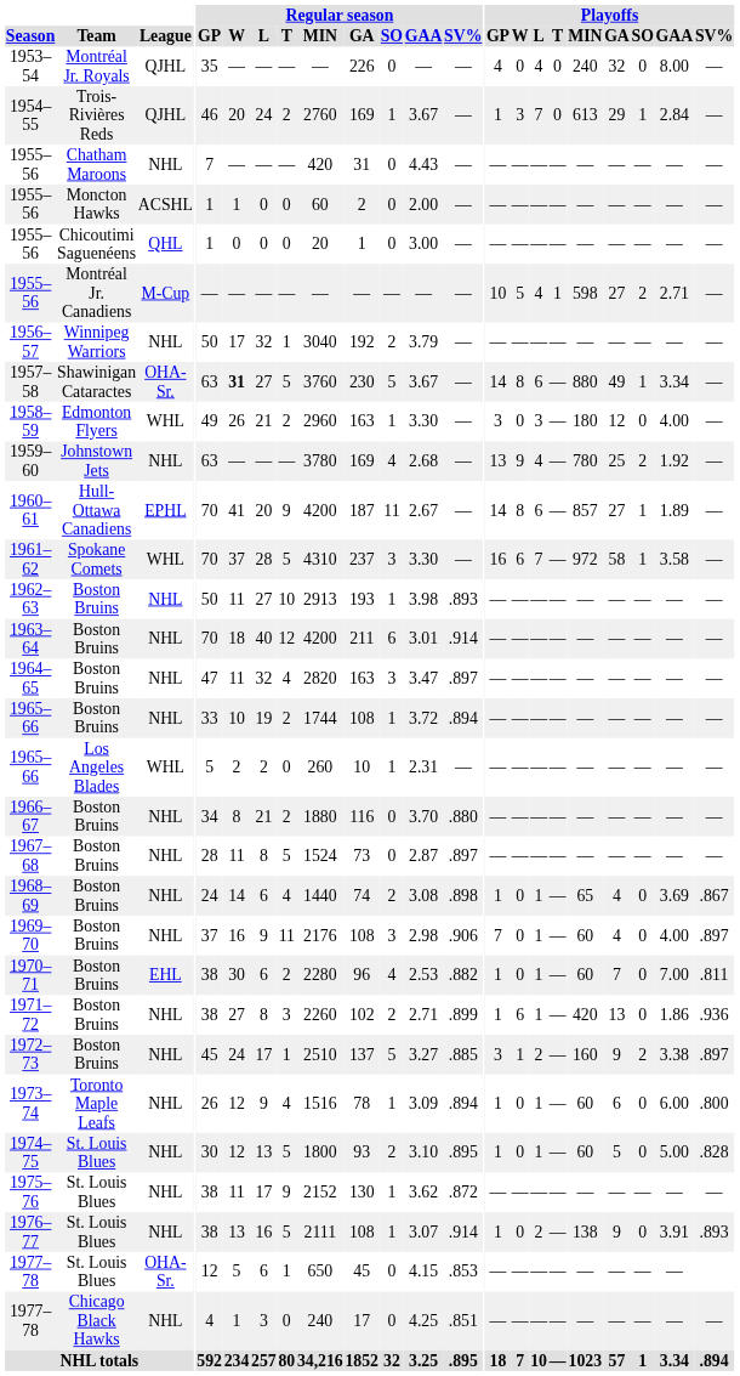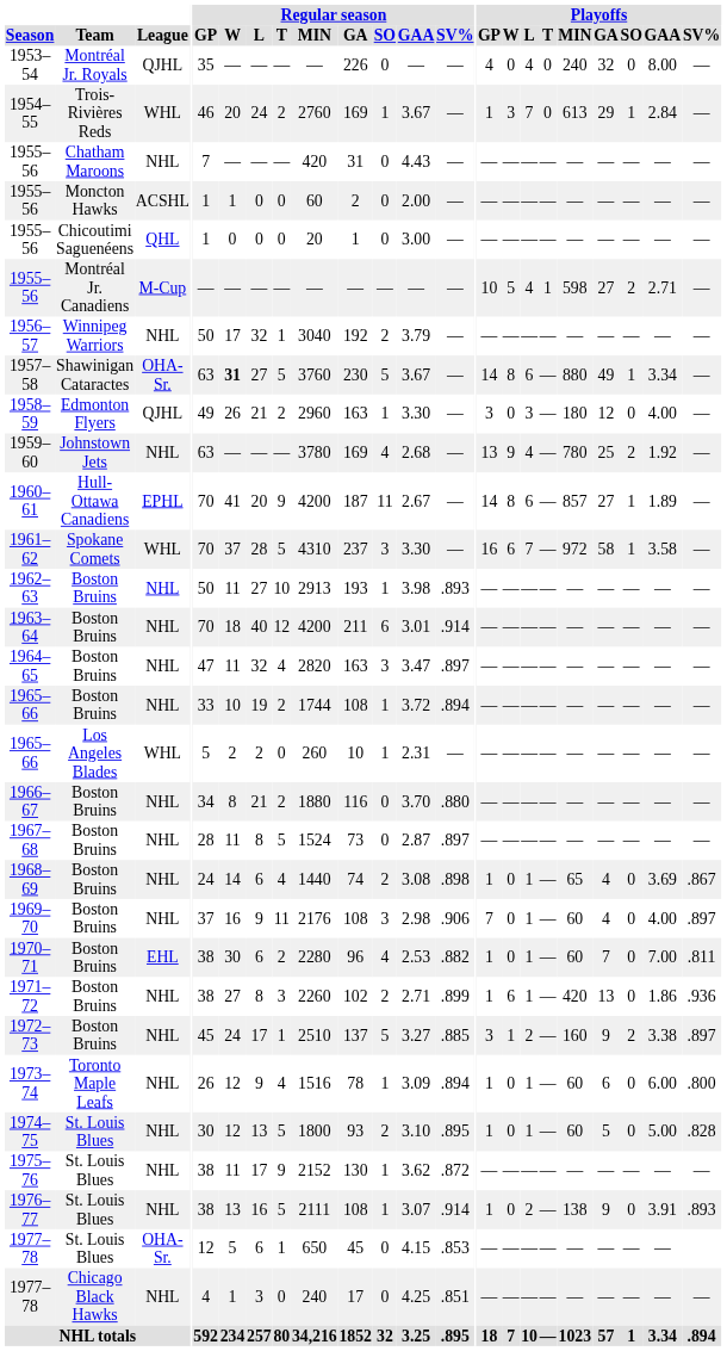1954–55 | League: QJHL -> WHL
1958–59 | League: WHL -> QJHL
